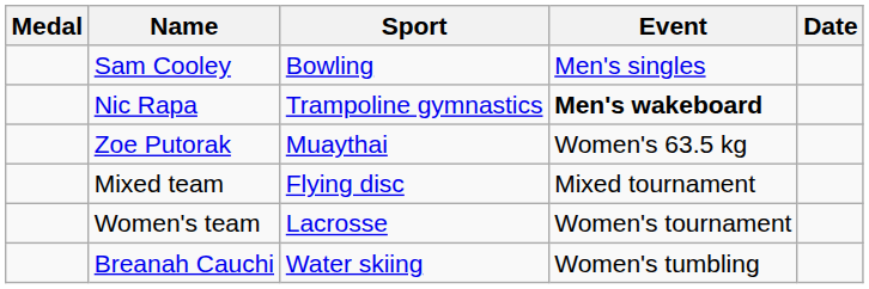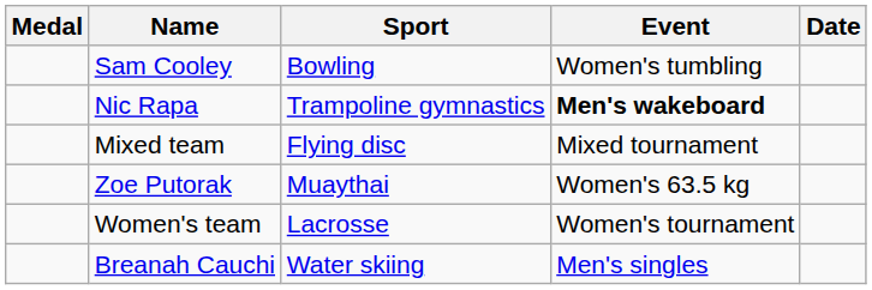Sam Cooley | Event: Men's singles -> Women's tumbling
rows swapped: Zoe Putorak <-> Mixed team
Breanah Cauchi | Event: Women's tumbling -> Men's singles
